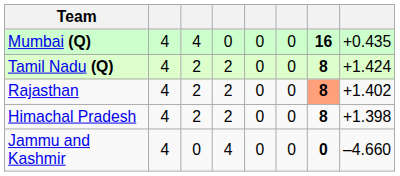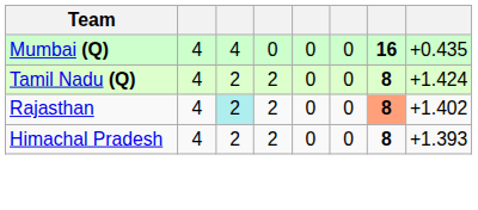Rajasthan | column 3: no background -> paleturquoise background
Himachal Pradesh | column 8: +1.398 -> +1.393
- row: Jammu and Kashmir | 4 | 0 | 4 | 0 | 0 | 0 | –4.660
